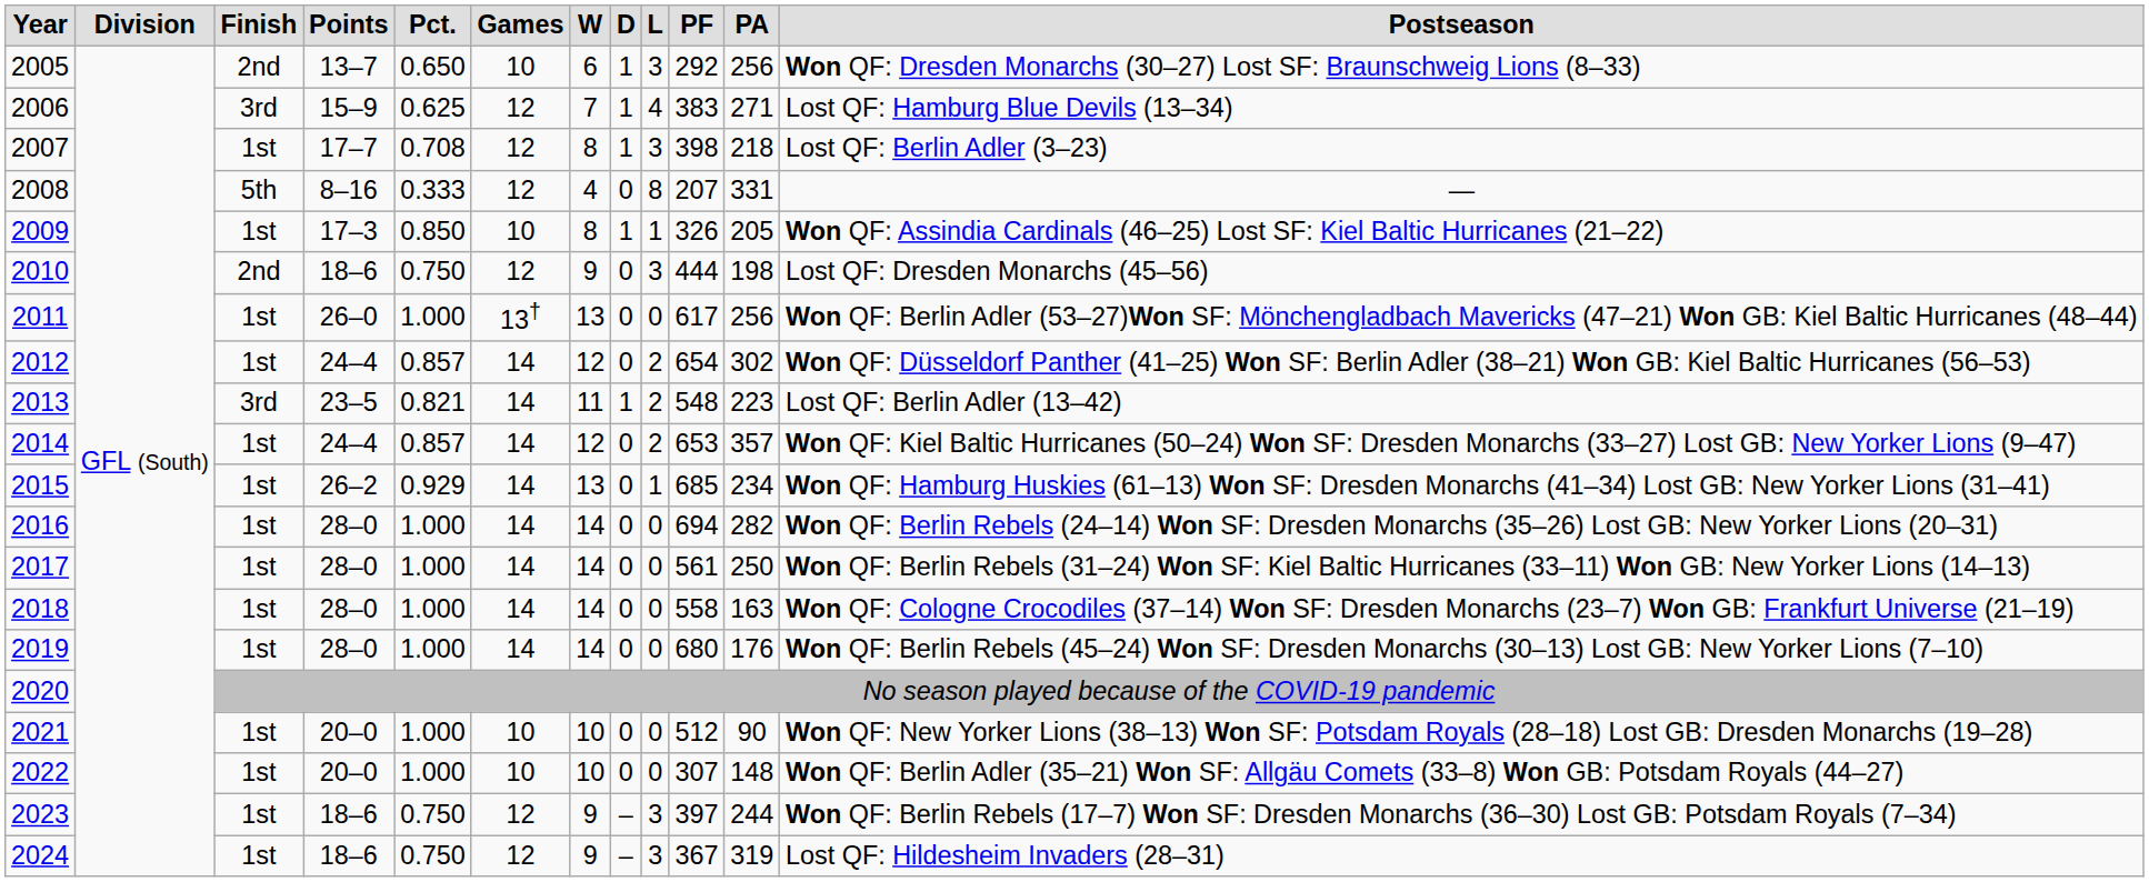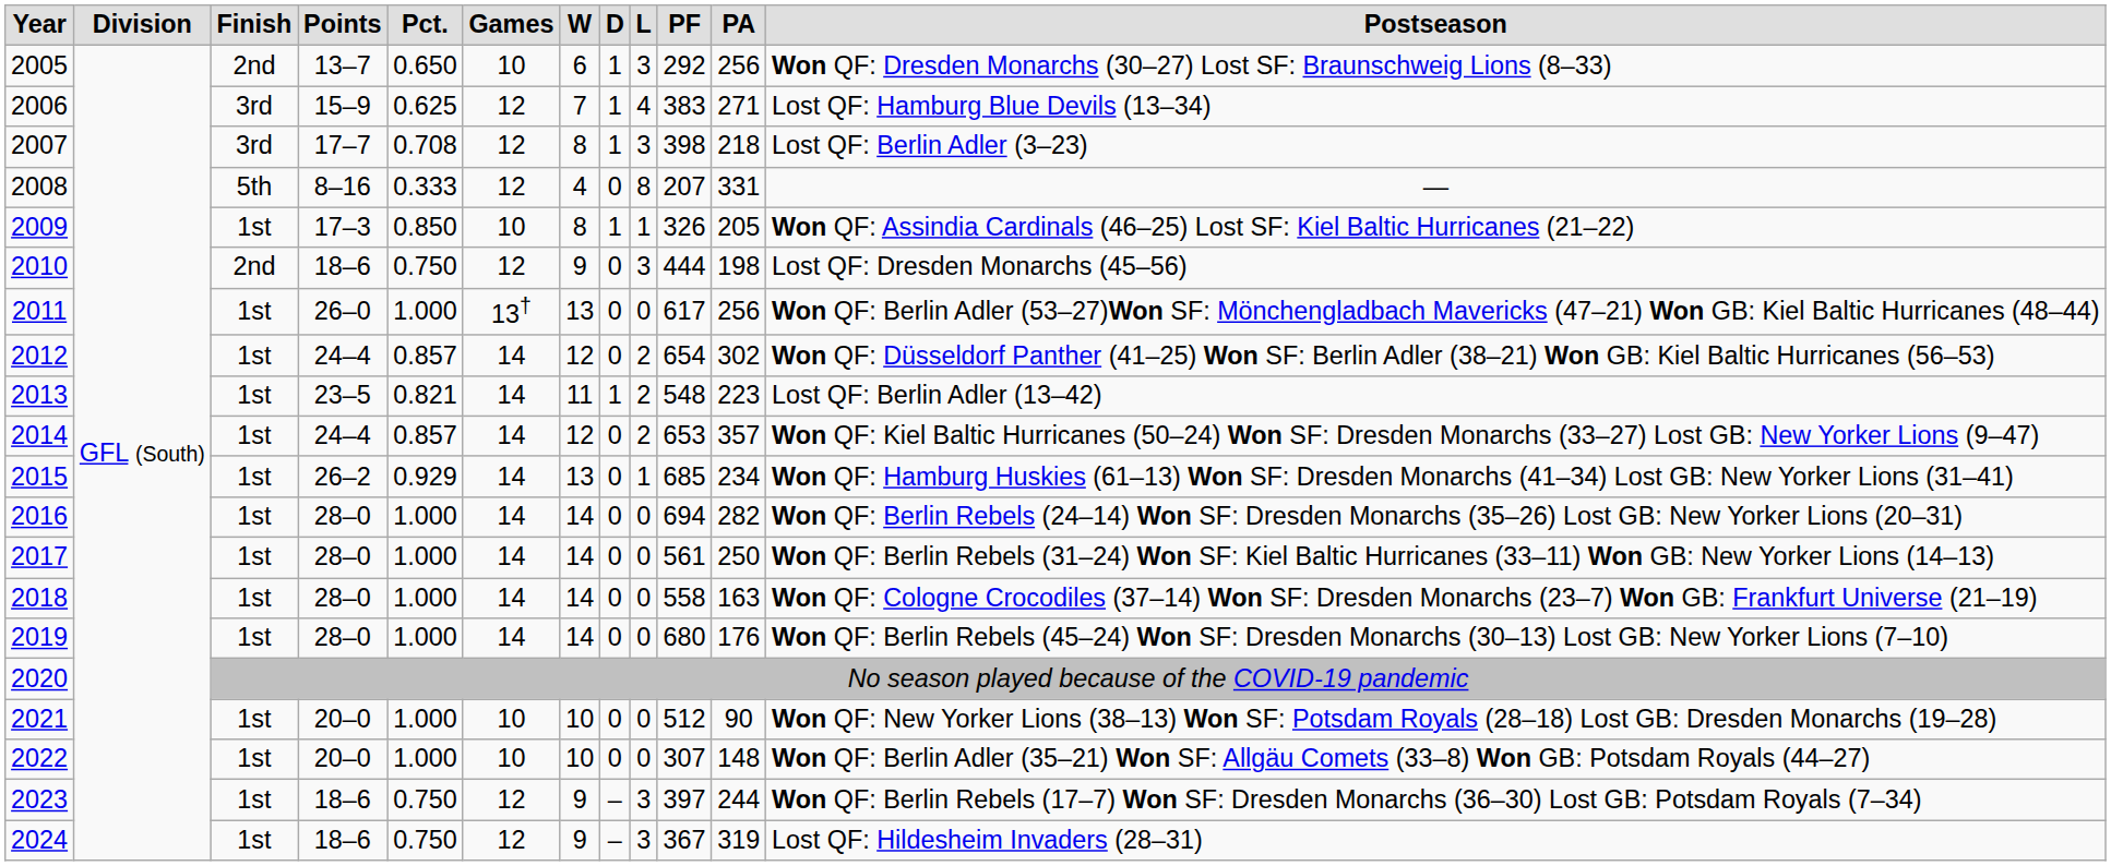2007 | column 3: 1st -> 3rd
2013 | column 3: 3rd -> 1st
